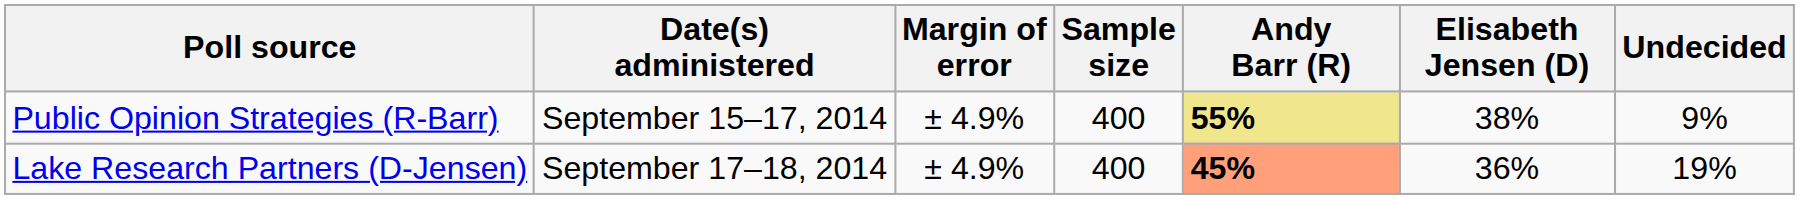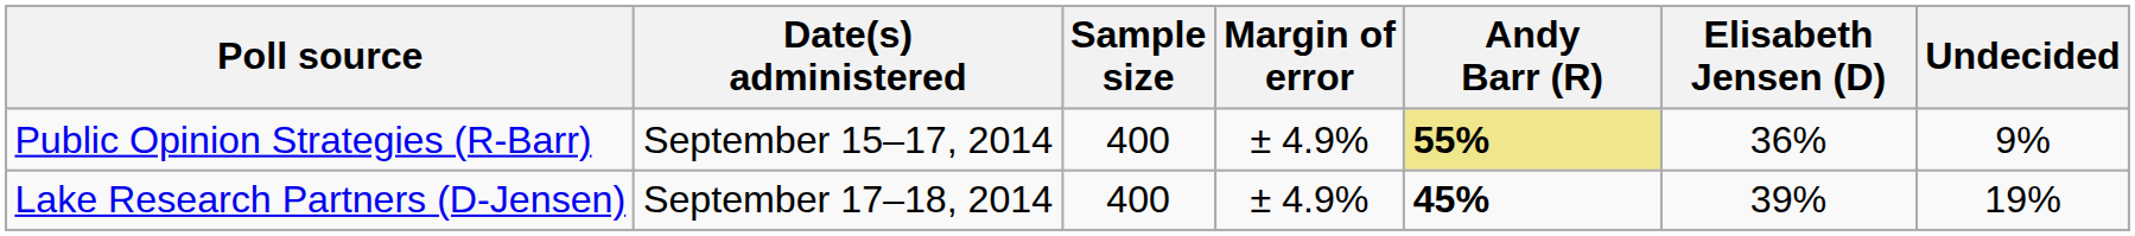columns swapped: Sample size <-> Margin of error
Public Opinion Strategies (R-Barr) | Elisabeth Jensen (D): 38% -> 36%
Lake Research Partners (D-Jensen) | Andy Barr (R): lightsalmon background -> no background
Lake Research Partners (D-Jensen) | Elisabeth Jensen (D): 36% -> 39%
